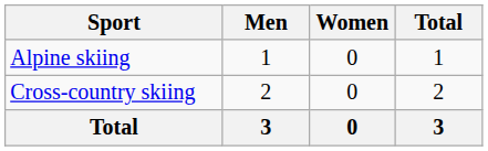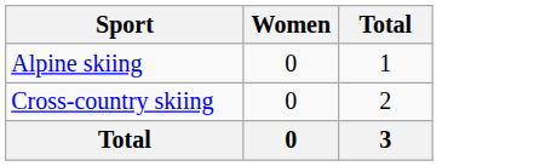- column: Men | 1 | 2 | 3
